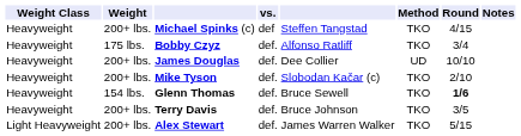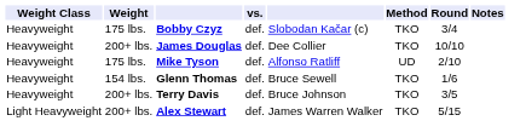- row: Heavyweight | 200+ lbs. | Michael Spinks (c) | def | Steffen Tangstad | TKO | 4/15
Bobby Czyz | column 5: Alfonso Ratliff -> Slobodan Kačar (c)
James Douglas | Method: UD -> TKO
Mike Tyson | Weight: 200+ lbs. -> 175 lbs.
Mike Tyson | column 5: Slobodan Kačar (c) -> Alfonso Ratliff
Mike Tyson | Method: TKO -> UD
Glenn Thomas | Round: bold -> normal
